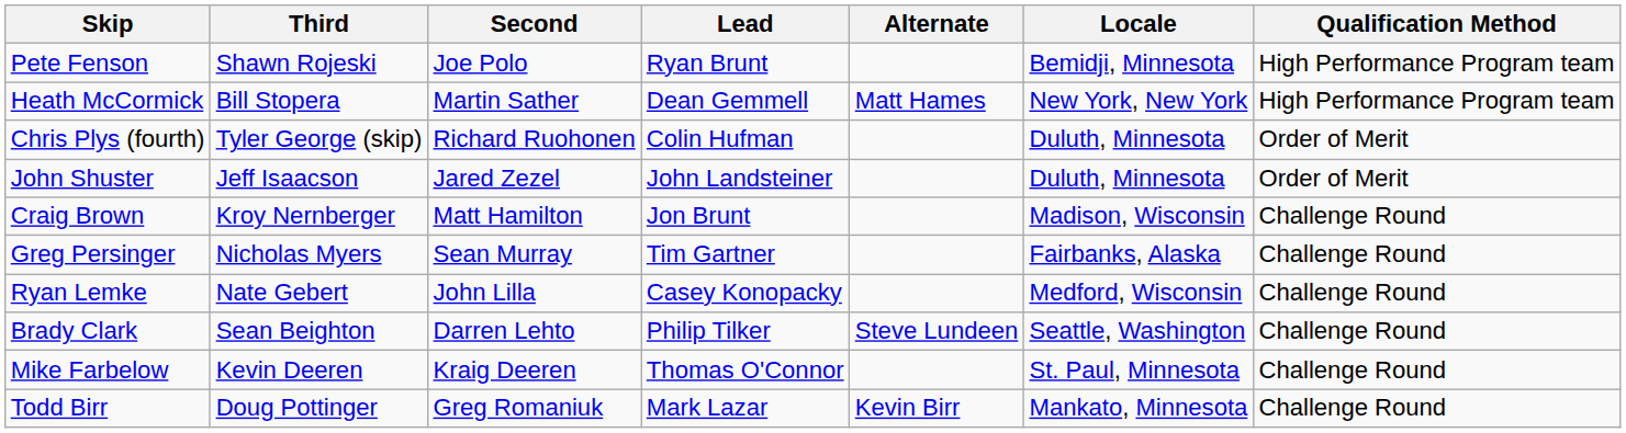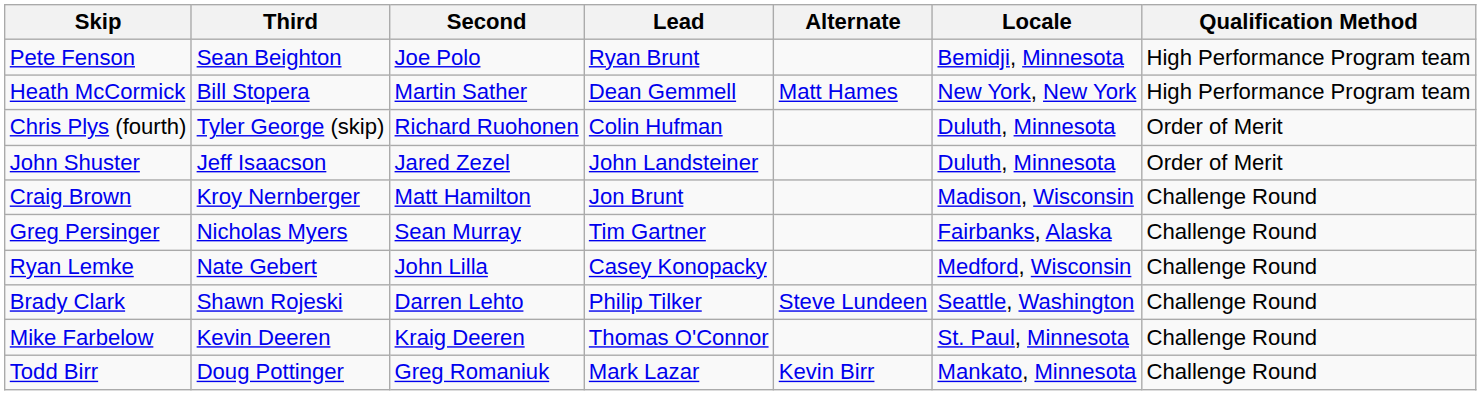Pete Fenson | Third: Shawn Rojeski -> Sean Beighton
Brady Clark | Third: Sean Beighton -> Shawn Rojeski
